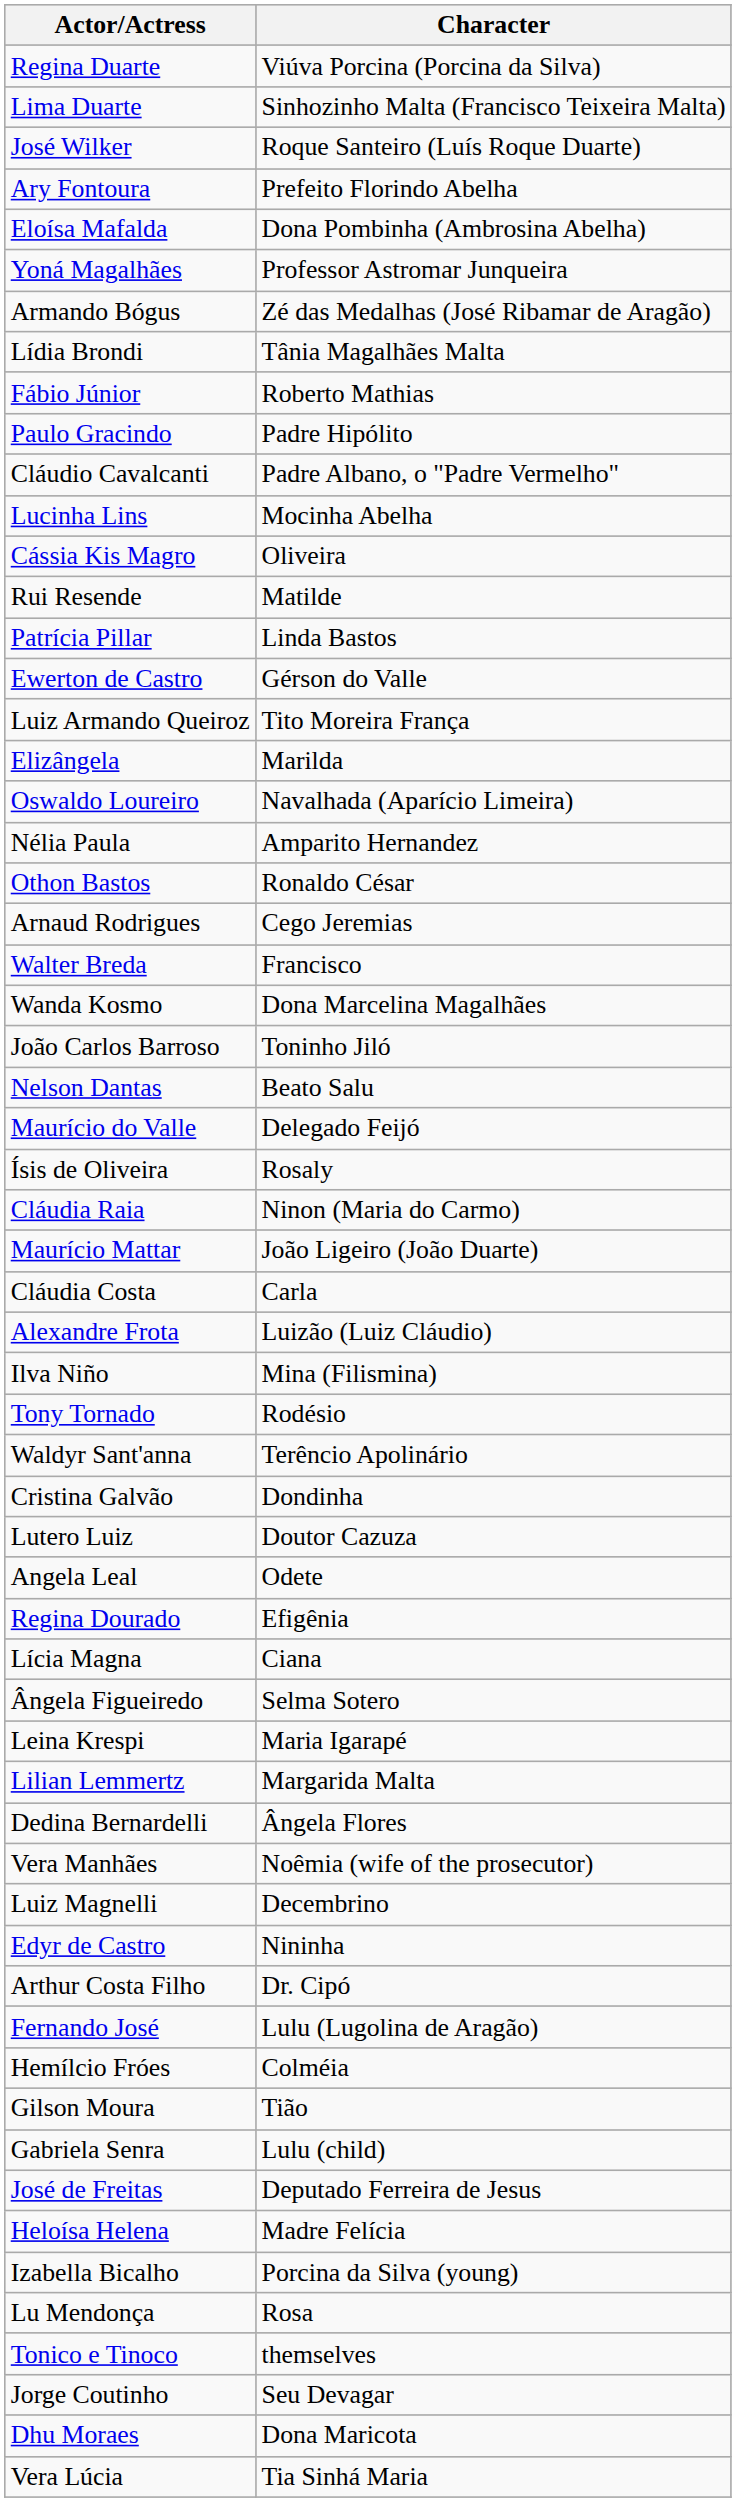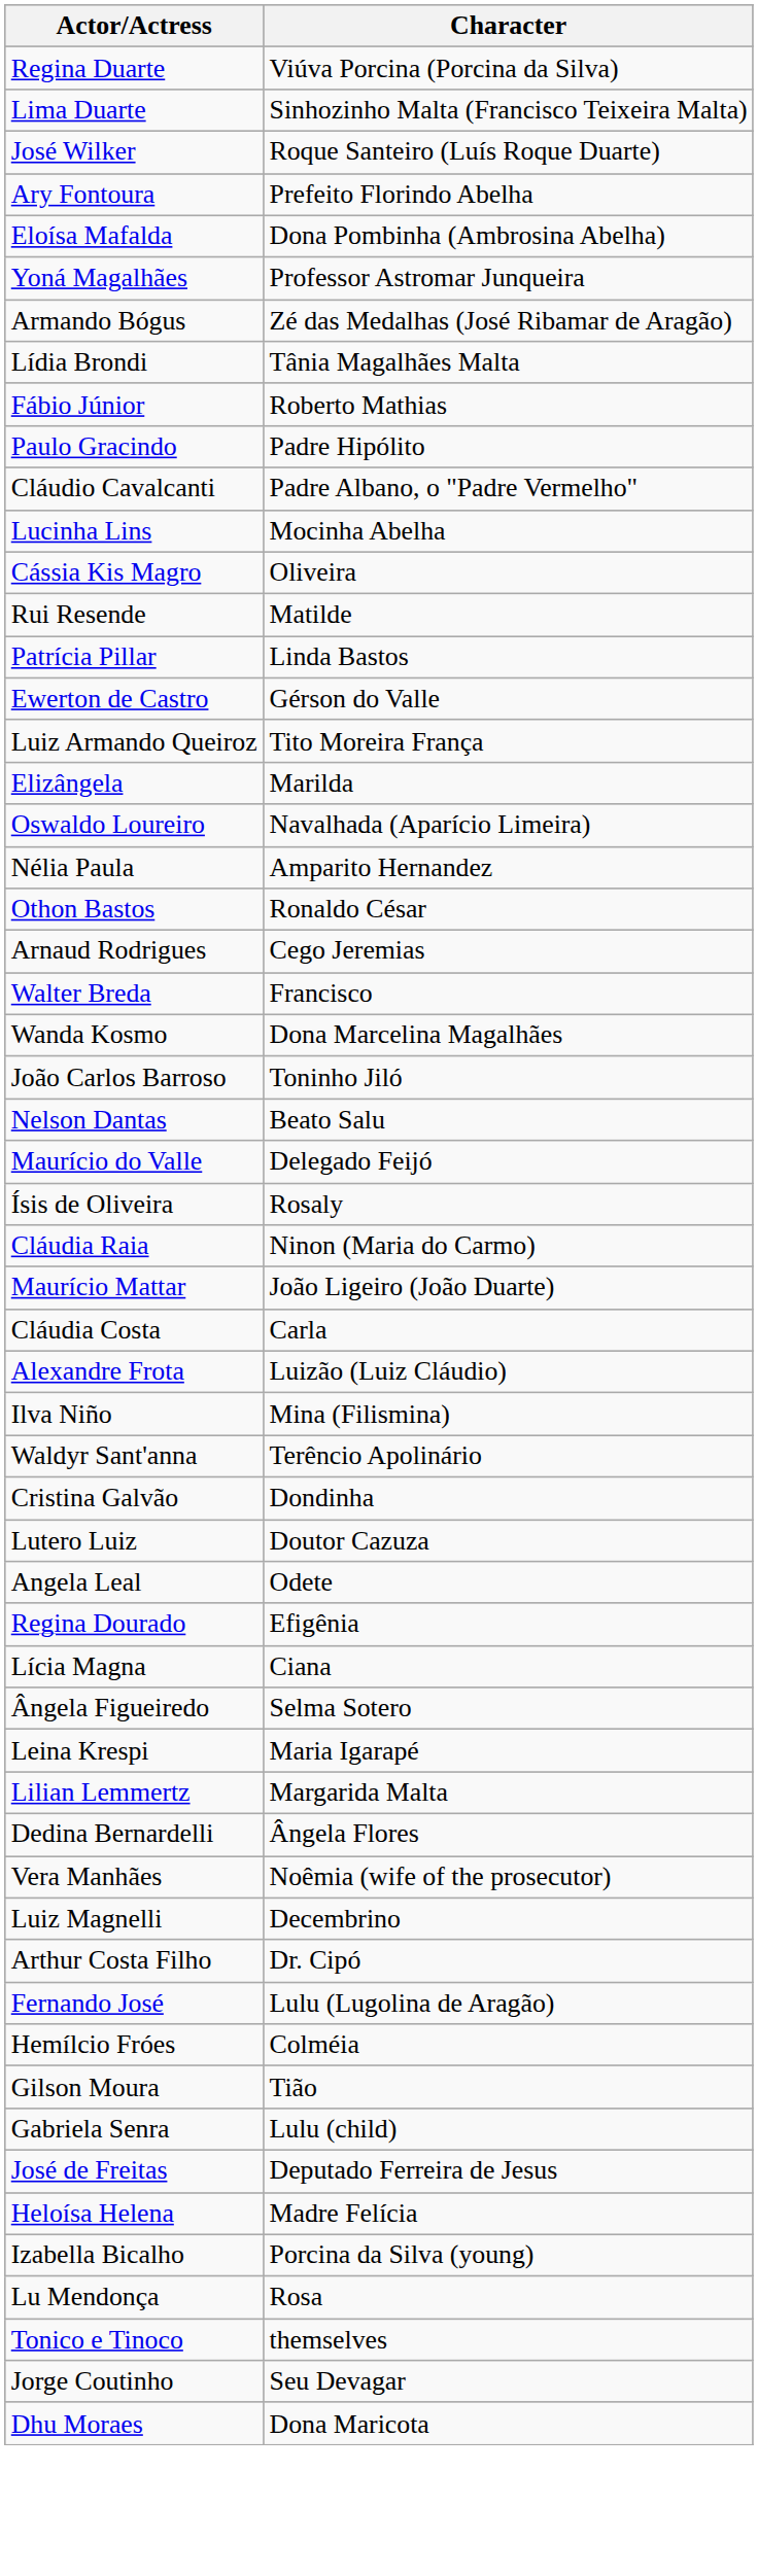- row: Tony Tornado | Rodésio
- row: Edyr de Castro | Nininha
- row: Vera Lúcia | Tia Sinhá Maria
